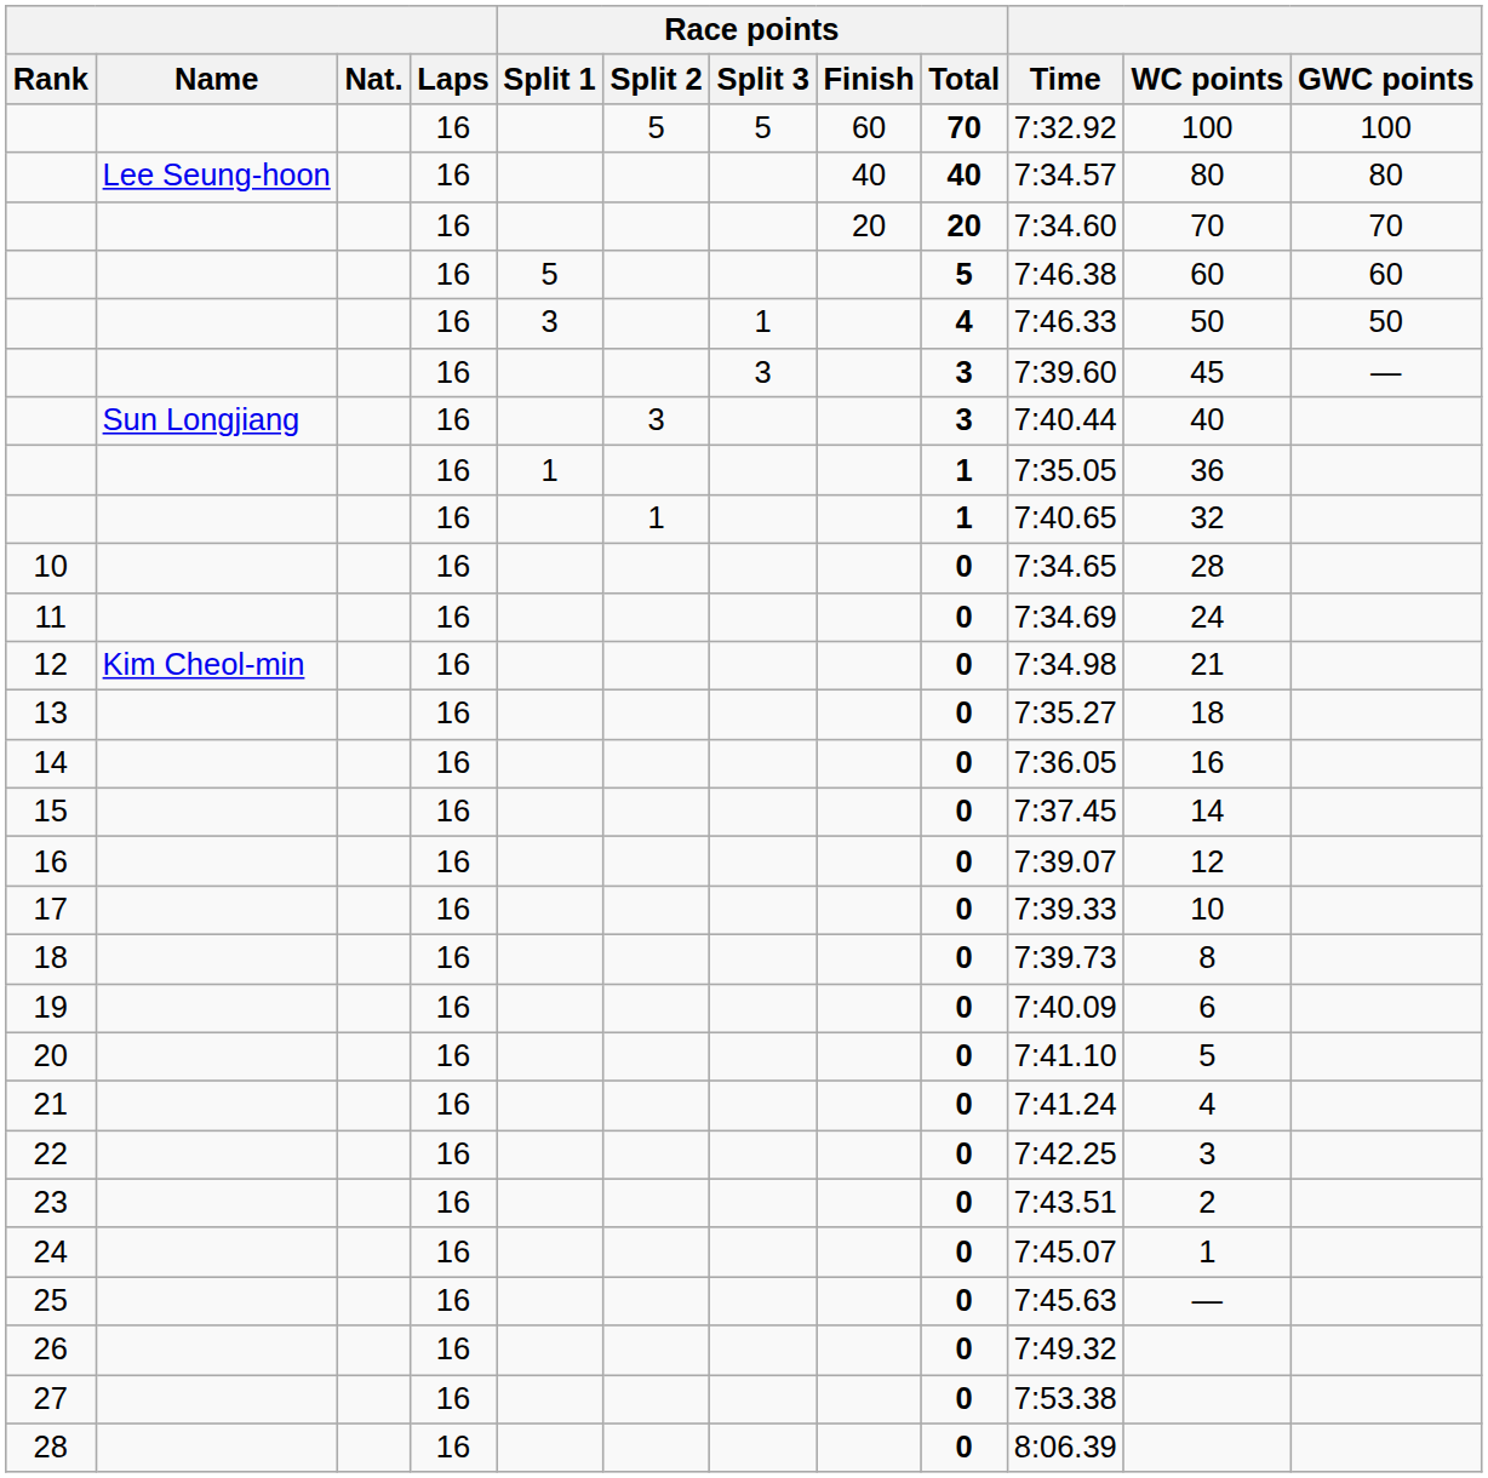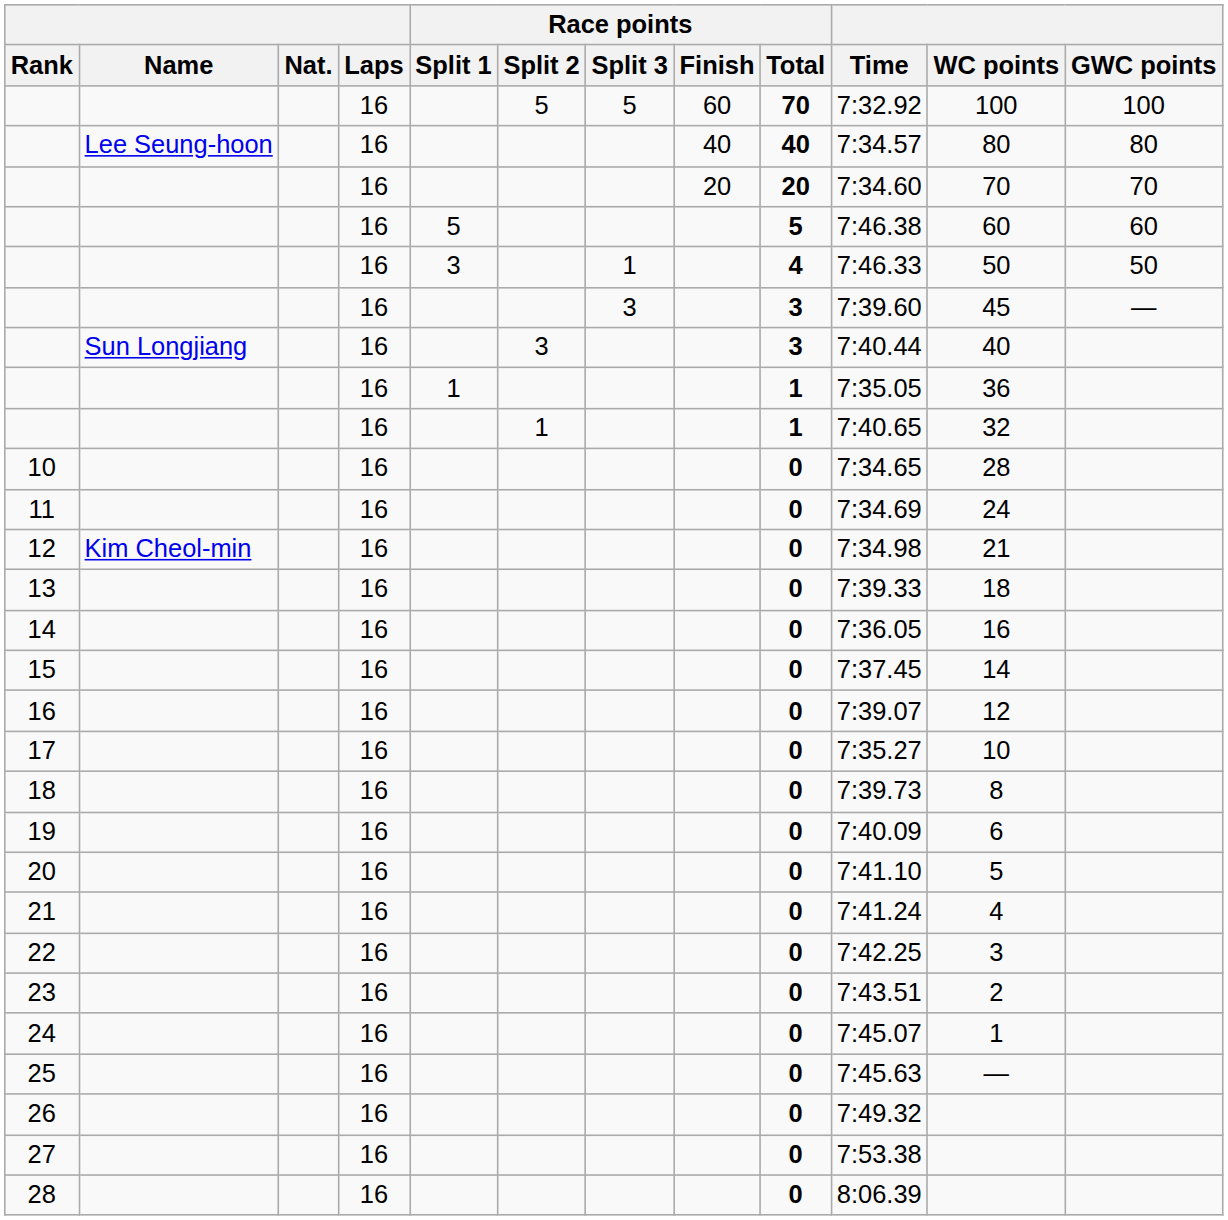13 | Time: 7:35.27 -> 7:39.33
17 | Time: 7:39.33 -> 7:35.27
